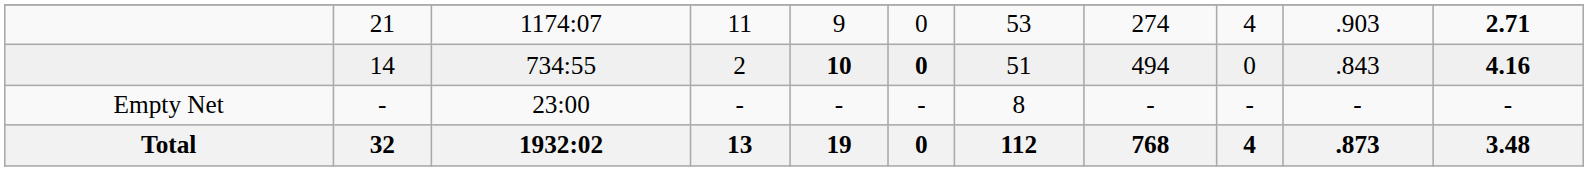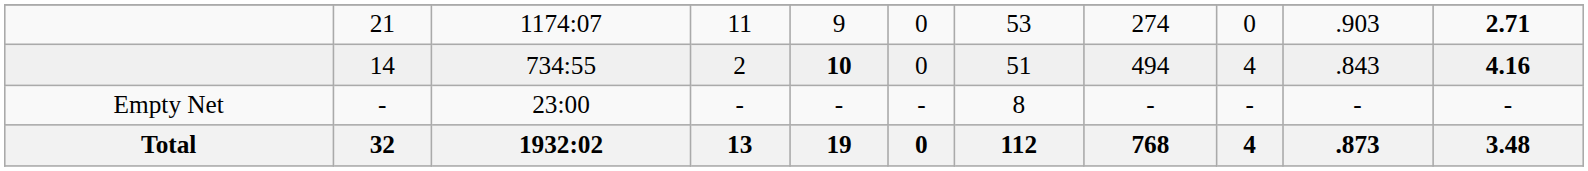21 | column 9: 4 -> 0
14 | column 6: bold -> normal
14 | column 9: 0 -> 4
